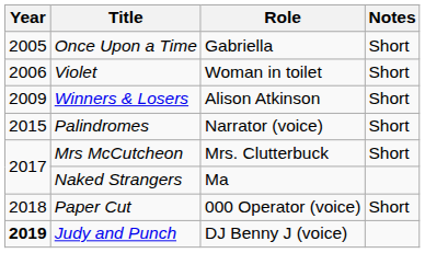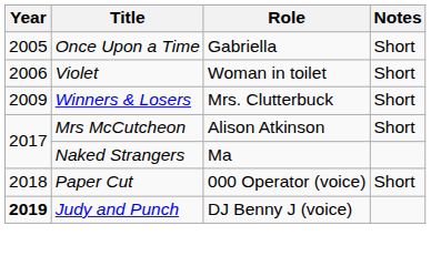Winners & Losers | Role: Alison Atkinson -> Mrs. Clutterbuck
- row: 2015 | Palindromes | Narrator (voice) | Short
Mrs McCutcheon | Role: Mrs. Clutterbuck -> Alison Atkinson
